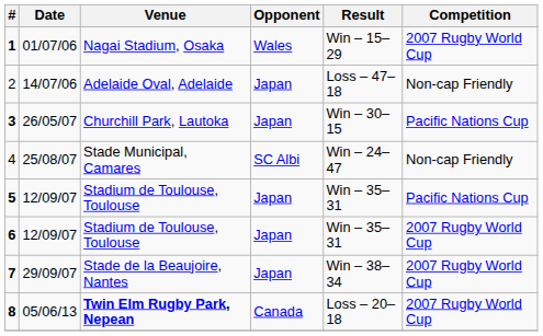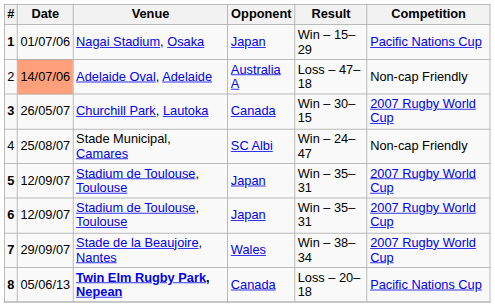1 | Opponent: Wales -> Japan
1 | Competition: 2007 Rugby World Cup -> Pacific Nations Cup
2 | Date: no background -> lightsalmon background
2 | Opponent: Japan -> Australia A
3 | Opponent: Japan -> Canada
3 | Competition: Pacific Nations Cup -> 2007 Rugby World Cup
5 | Competition: Pacific Nations Cup -> 2007 Rugby World Cup
7 | Opponent: Japan -> Wales
8 | Competition: 2007 Rugby World Cup -> Pacific Nations Cup
